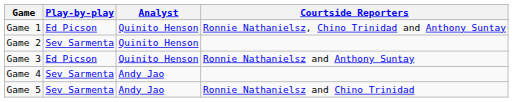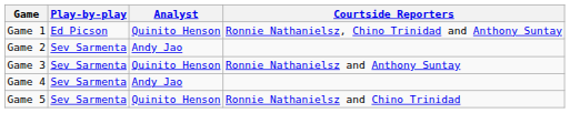Game 2 | Analyst: Quinito Henson -> Andy Jao
Game 3 | Play-by-play: Ed Picson -> Sev Sarmenta
Game 5 | Analyst: Andy Jao -> Quinito Henson
